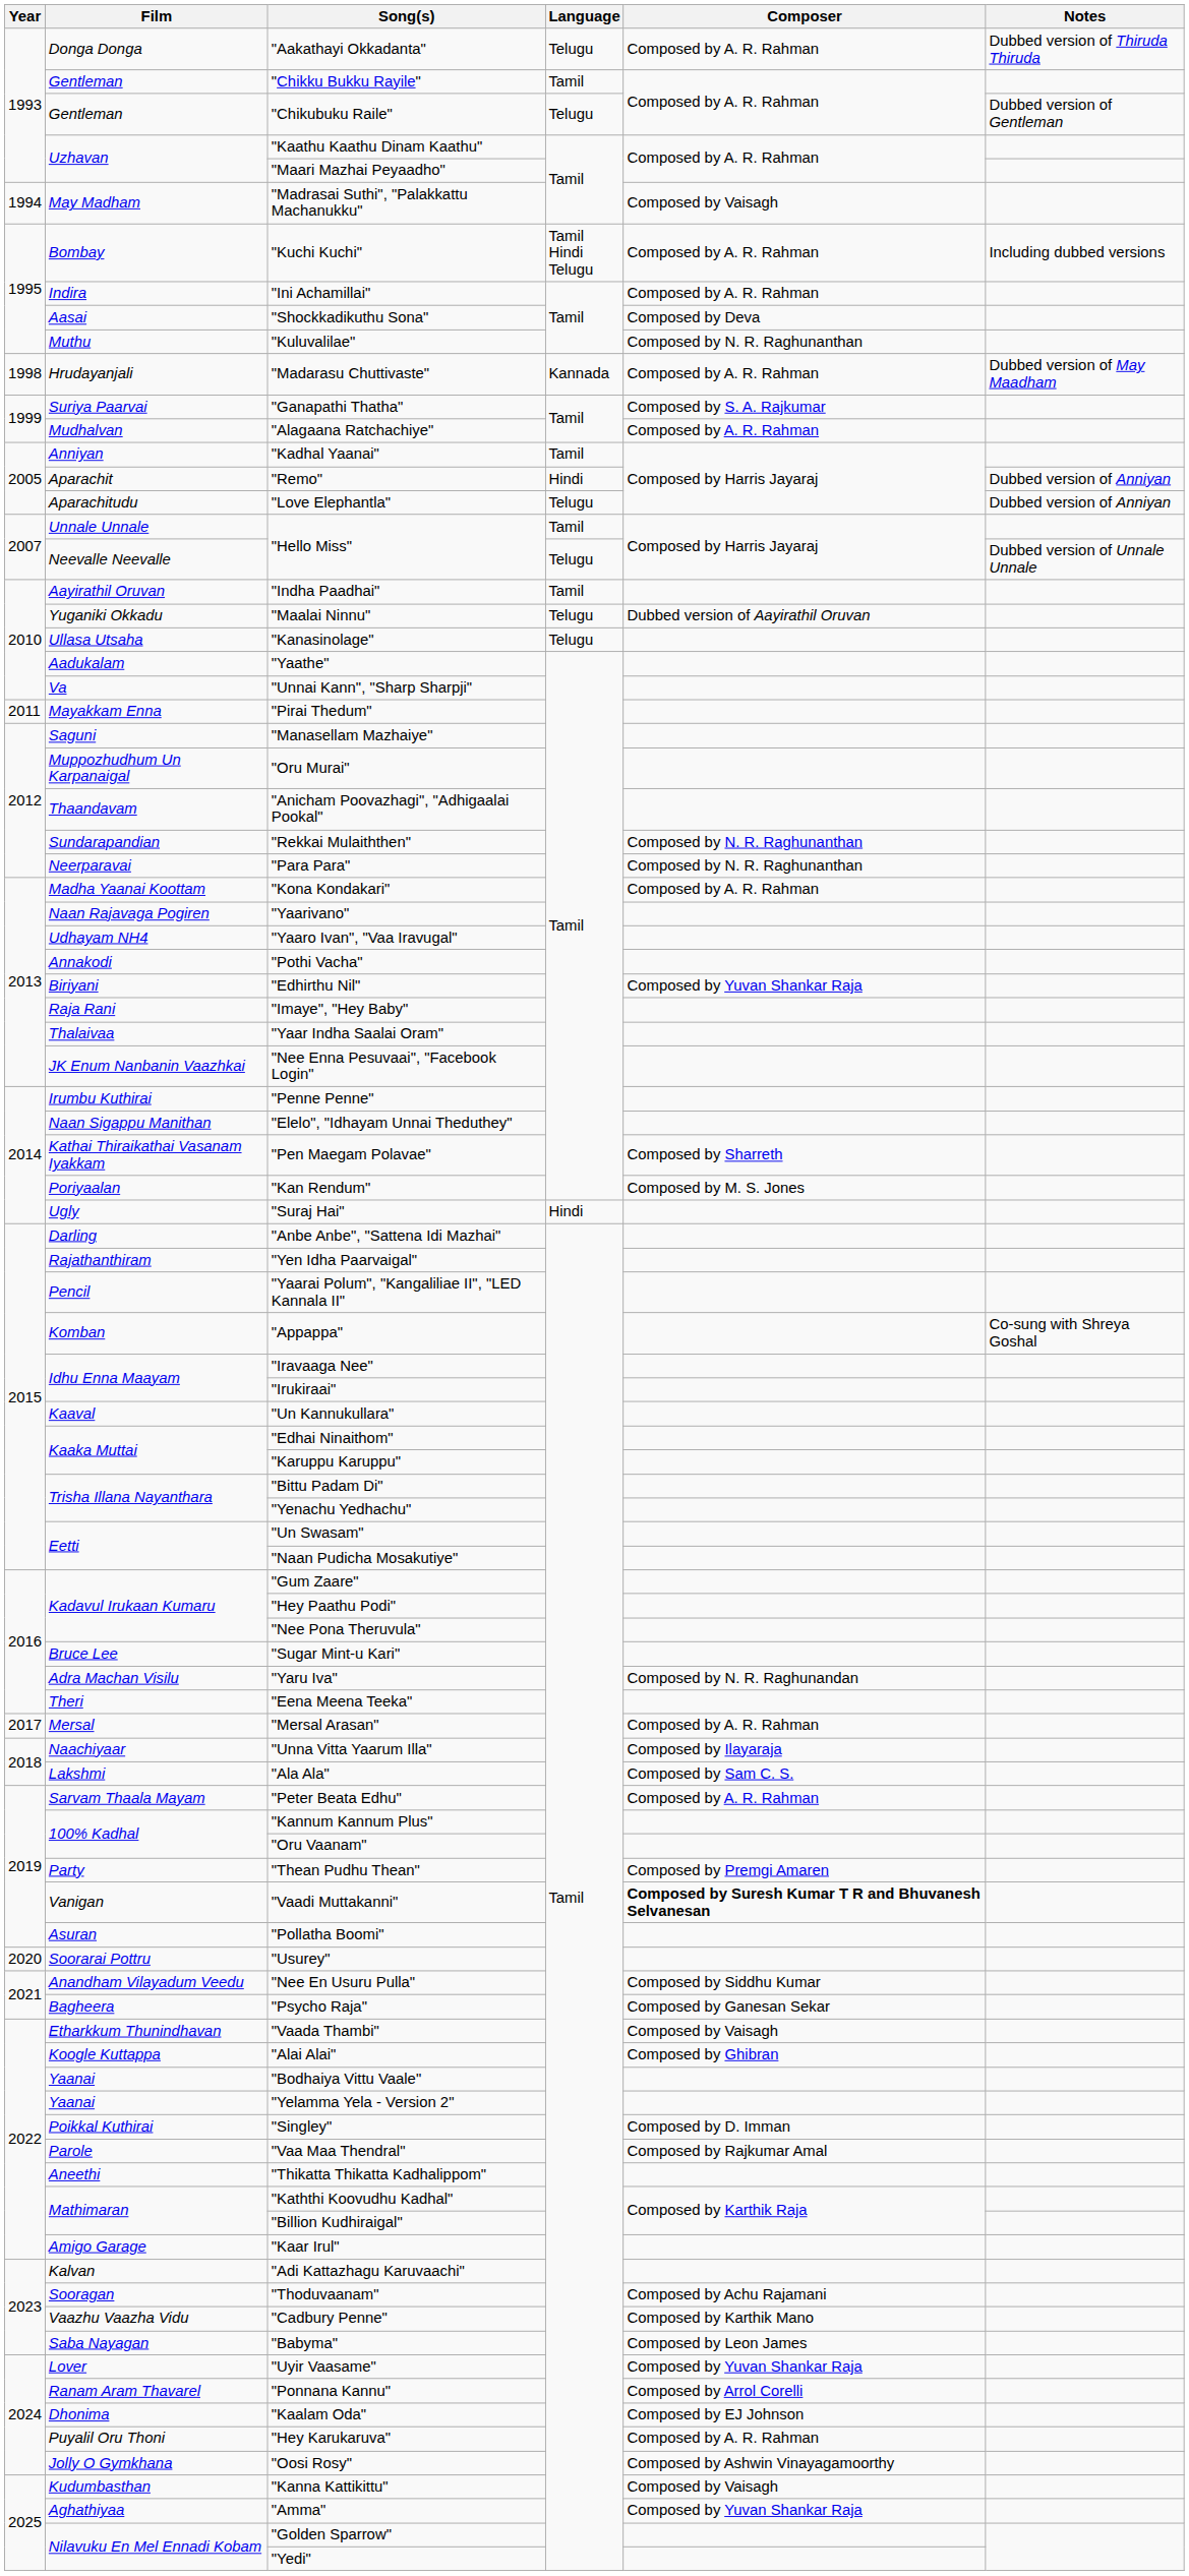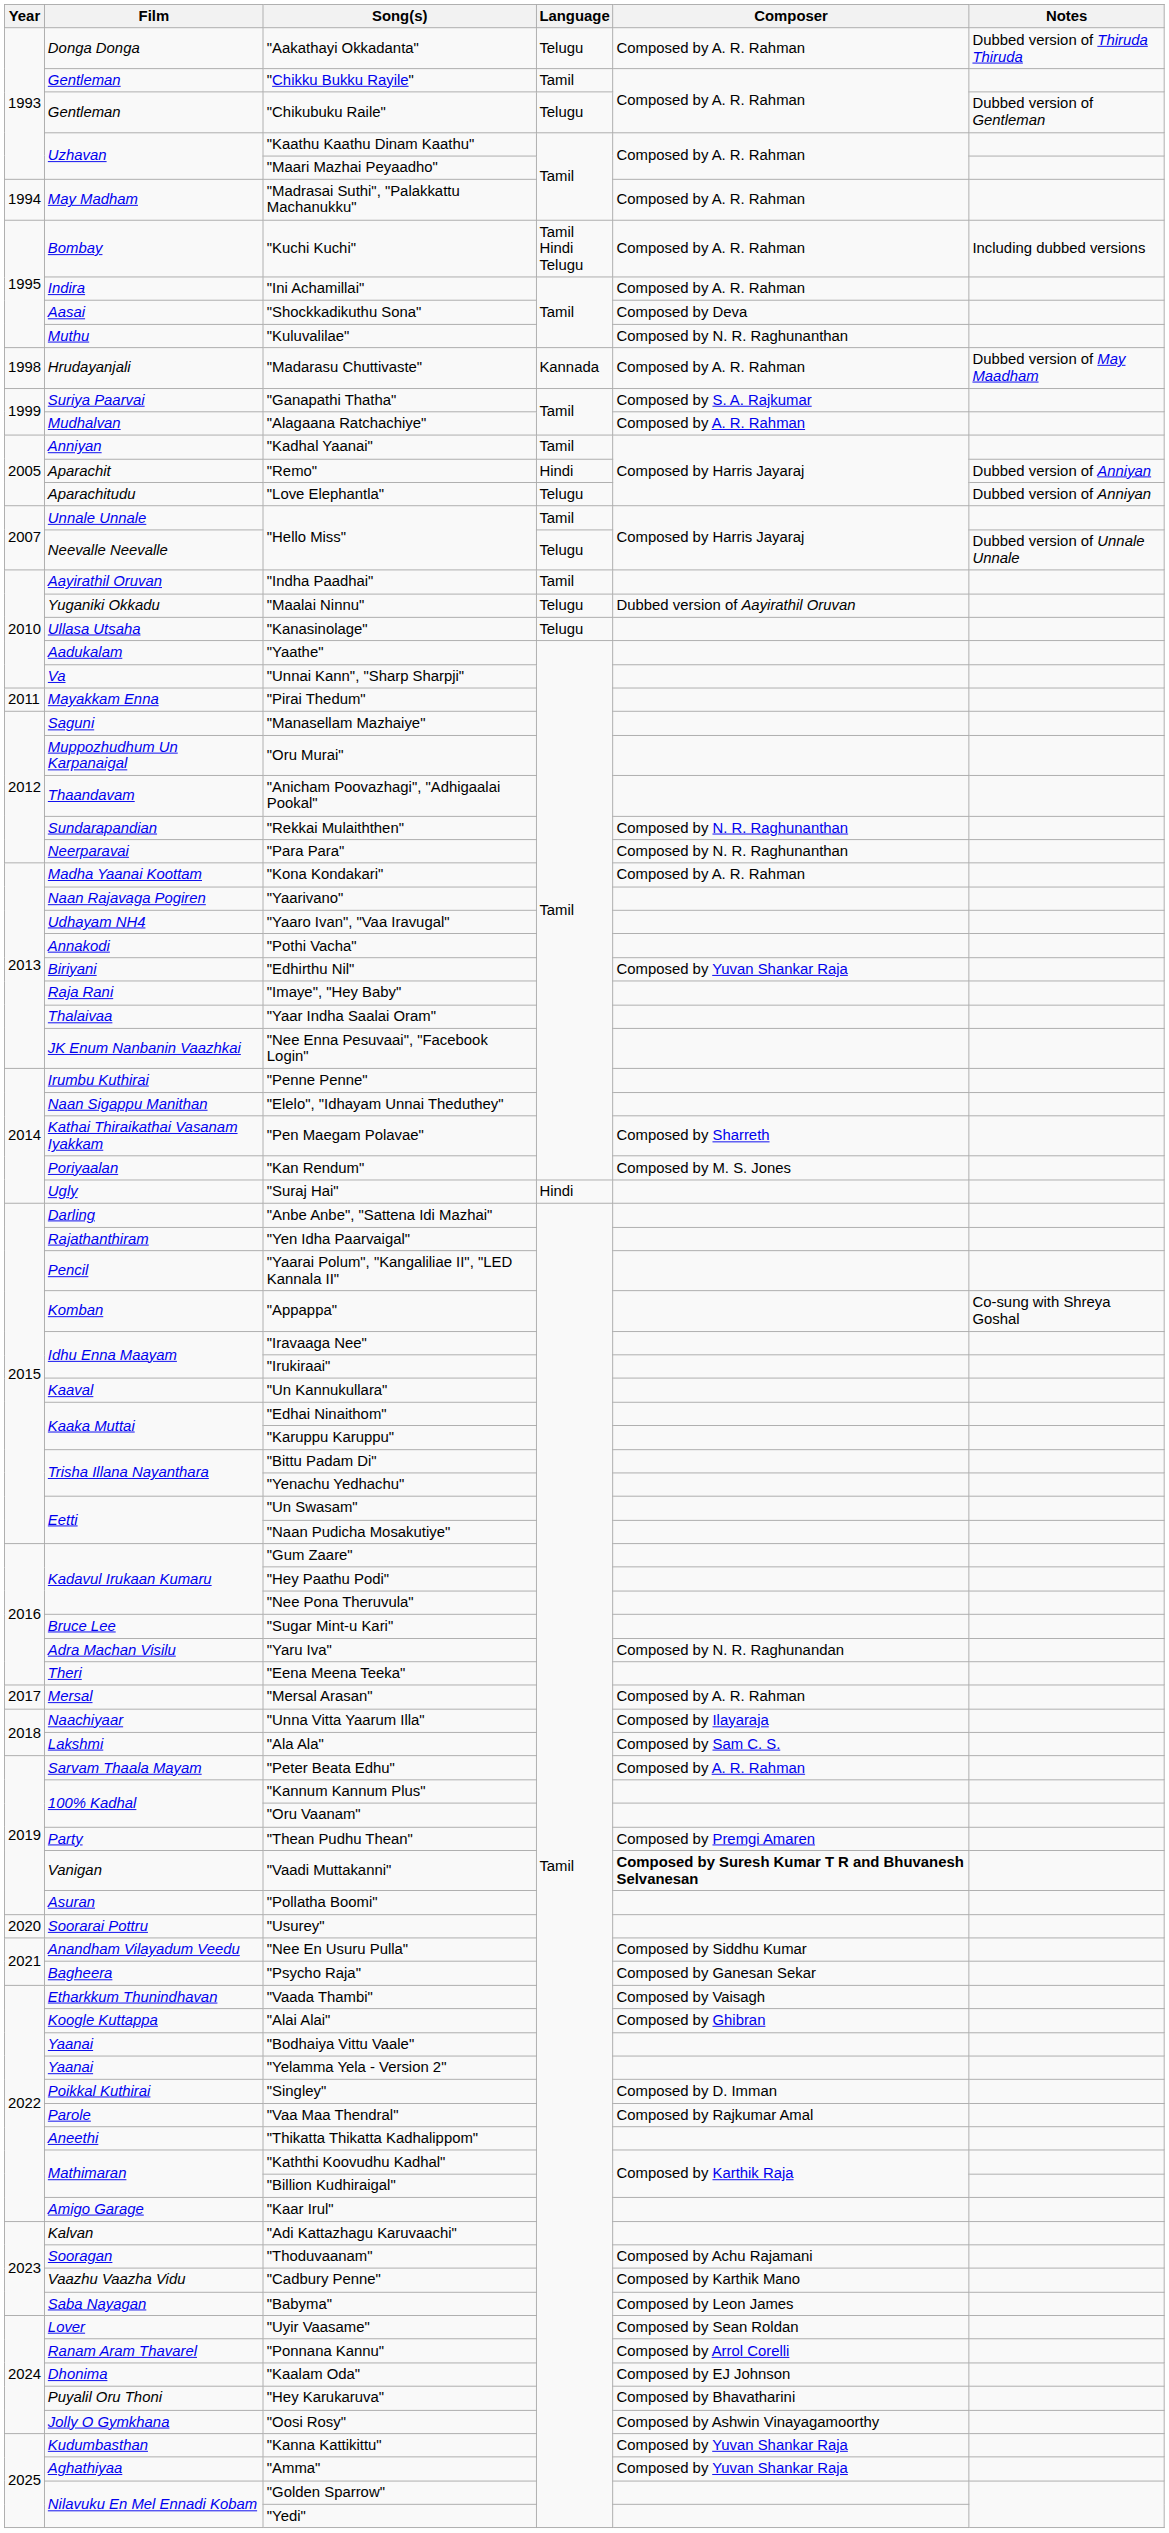"Madrasai Suthi", "Palakkattu Machanukku" | Composer: Composed by Vaisagh -> Composed by A. R. Rahman
"Uyir Vaasame" | Composer: Composed by Yuvan Shankar Raja -> Composed by Sean Roldan
"Hey Karukaruva" | Composer: Composed by A. R. Rahman -> Composed by Bhavatharini
"Kanna Kattikittu" | Composer: Composed by Vaisagh -> Composed by Yuvan Shankar Raja
